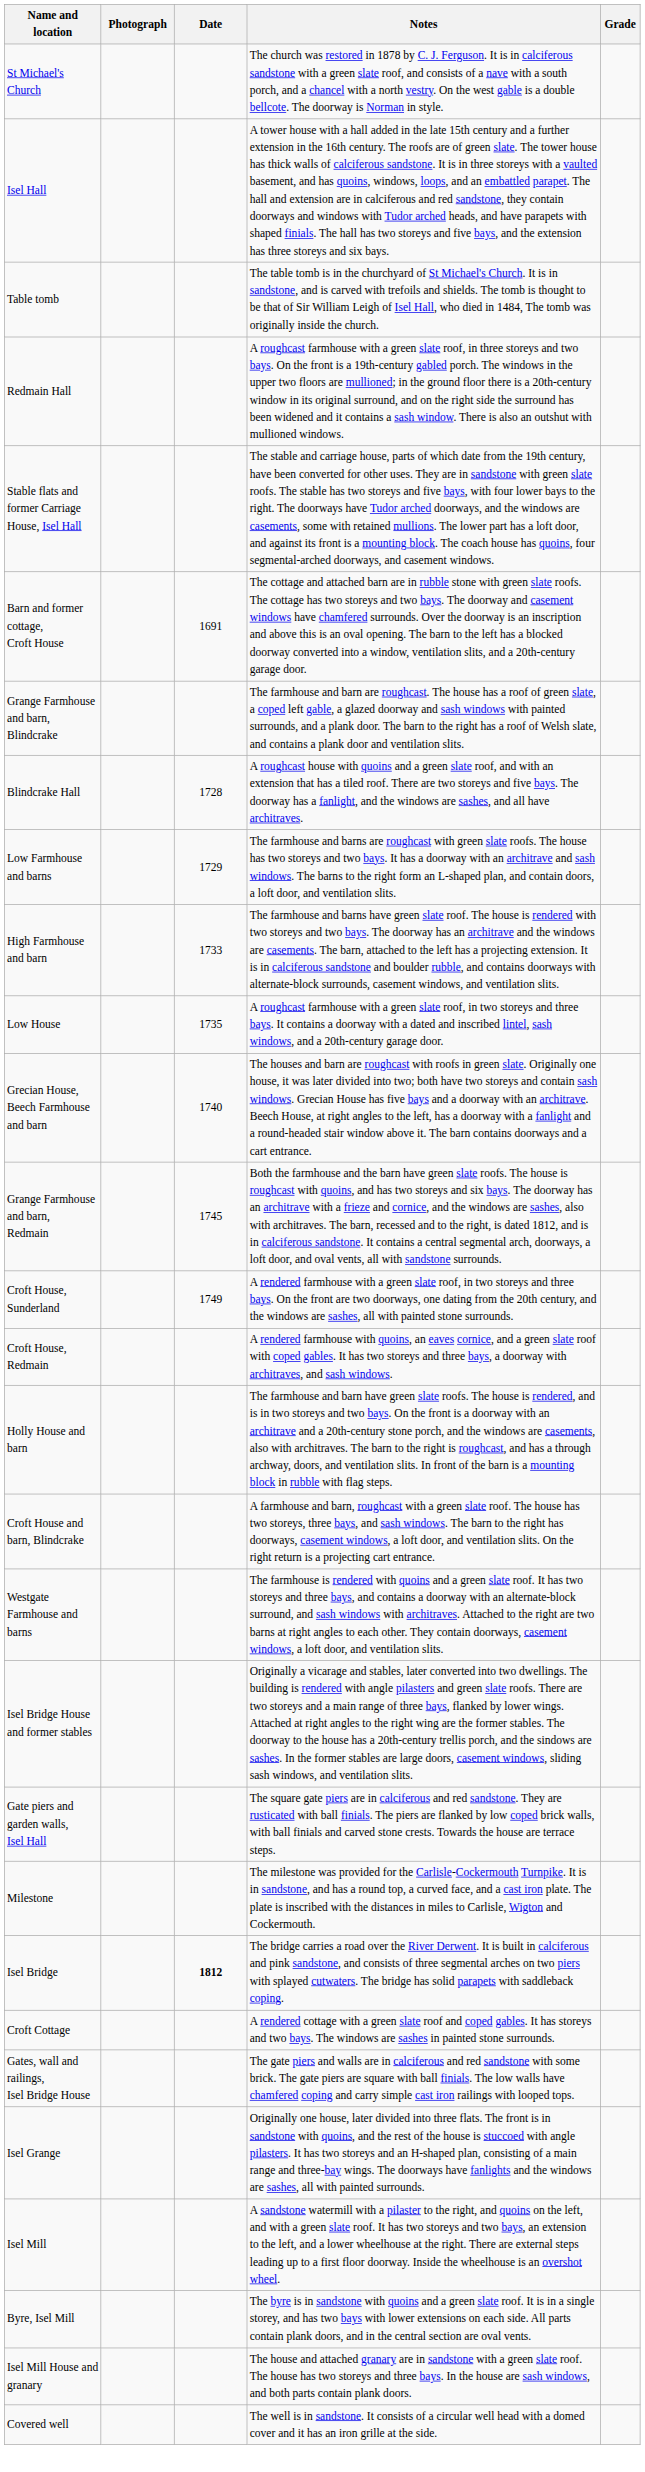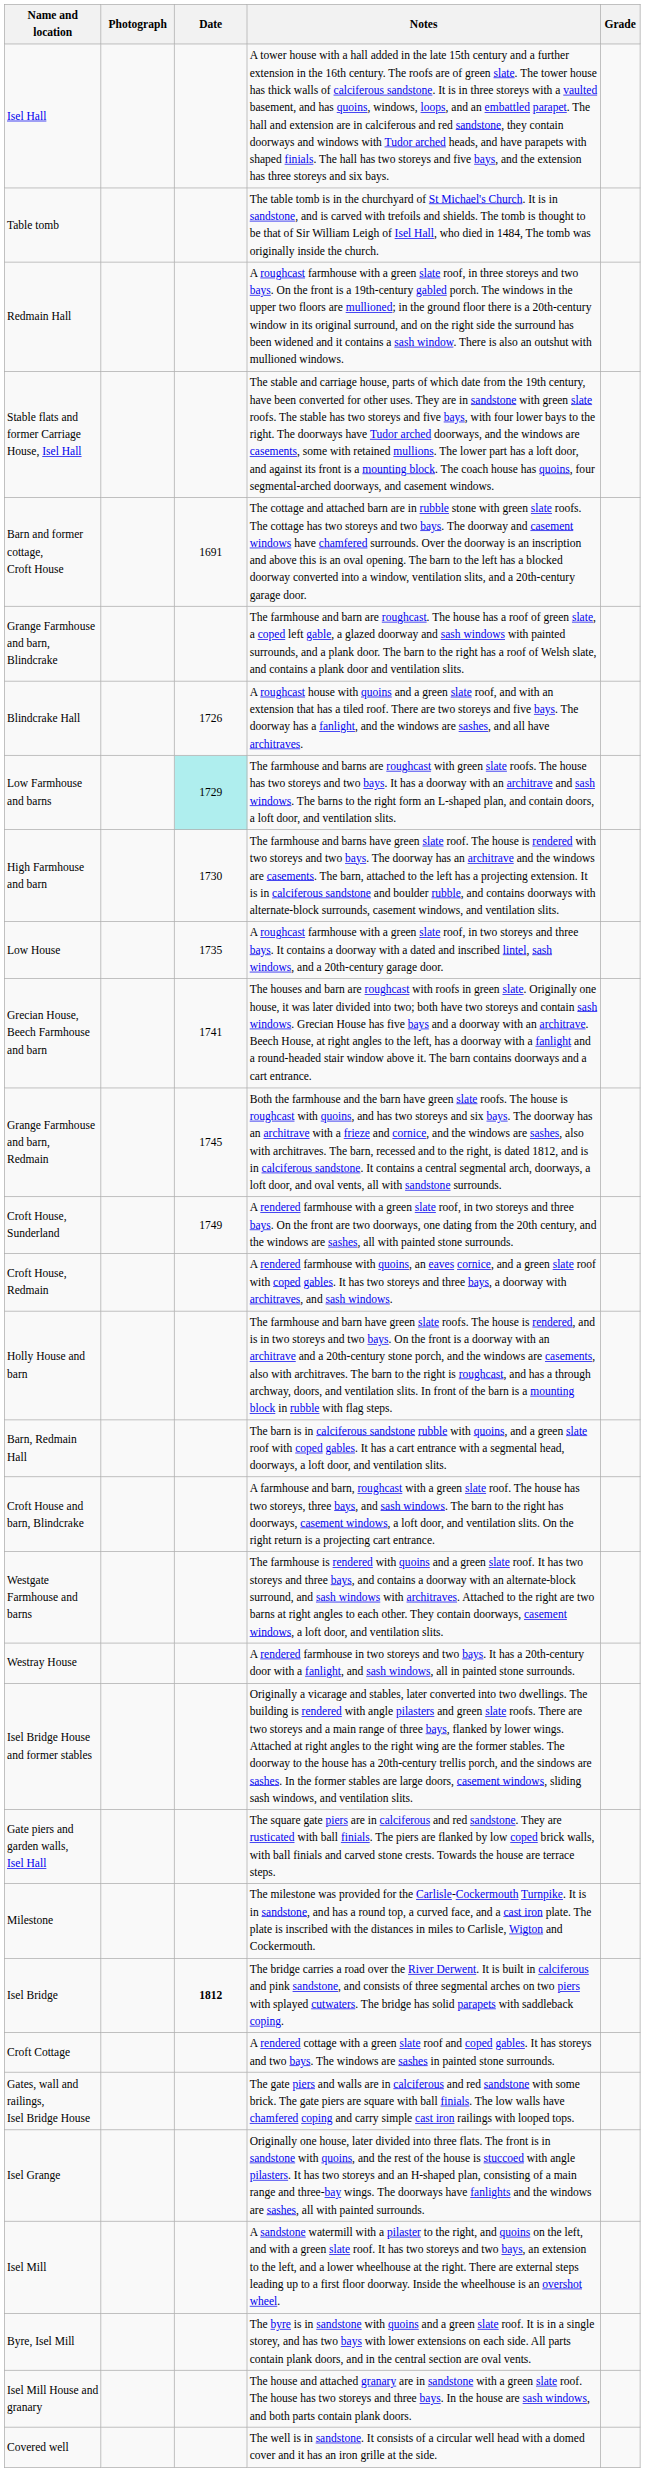- row: St Michael's Church | The church was restored in 1878 by C. J. Ferguson. It is in calciferous sandstone with a green slate roof, and consists of a nave with a south porch, and a chancel with a north vestry. On the west gable is a double bellcote. The doorway is Norman in style.
Blindcrake Hall | Date: 1728 -> 1726
Low Farmhouse and barns | Date: no background -> paleturquoise background
High Farmhouse and barn | Date: 1733 -> 1730
Grecian House, Beech Farmhouse and barn | Date: 1740 -> 1741
+ row: Barn, Redmain Hall | The barn is in calciferous sandstone rubble with quoins, and a green slate roof with coped gables. It has a cart entrance with a segmental head, doorways, a loft door, and ventilation slits.
+ row: Westray House | A rendered farmhouse in two storeys and two bays. It has a 20th-century door with a fanlight, and sash windows, all in painted stone surrounds.
